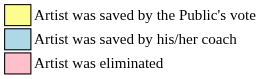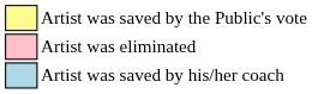rows swapped: Artist was saved by his/her coach <-> Artist was eliminated
